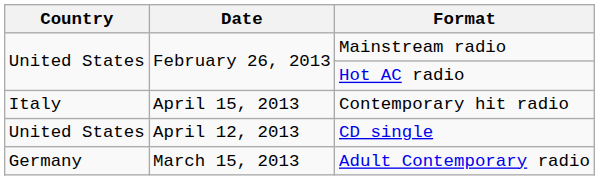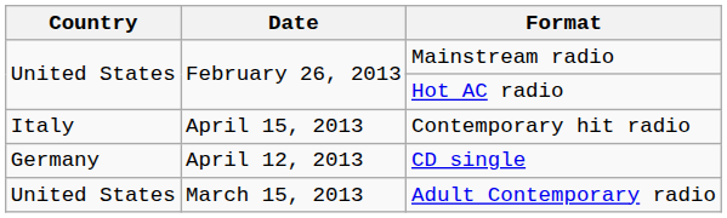CD single | Country: United States -> Germany
Adult Contemporary radio | Country: Germany -> United States
